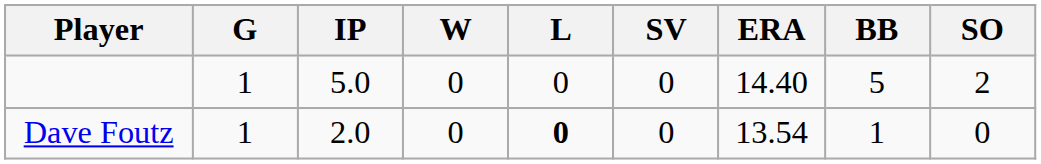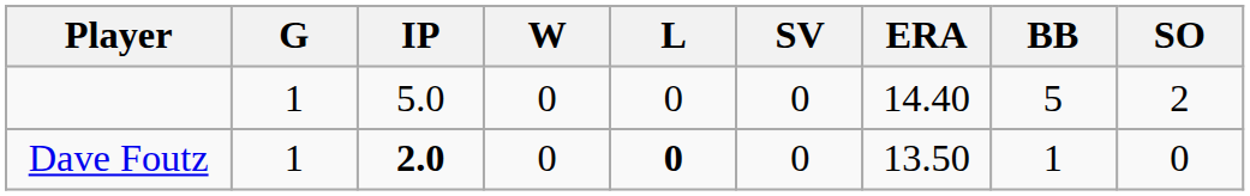Dave Foutz | IP: normal -> bold
Dave Foutz | ERA: 13.54 -> 13.50
